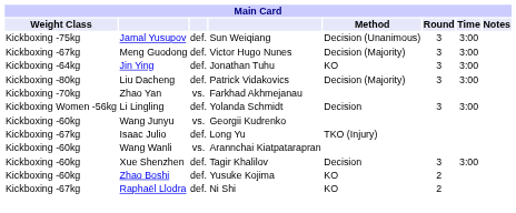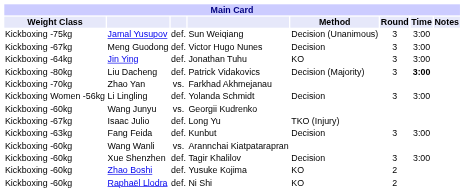Meng Guodong | Method: Decision (Majority) -> Decision
Liu Dacheng | Time: normal -> bold
+ row: Kickboxing -63kg | Fang Feida | def. | Kunbut | Decision | 3 | 3:00
Raphaël Llodra | Weight Class: Kickboxing -67kg -> Kickboxing -60kg
